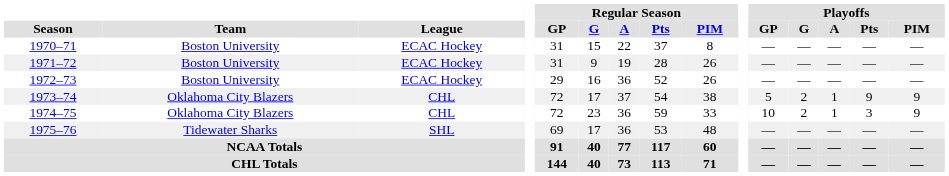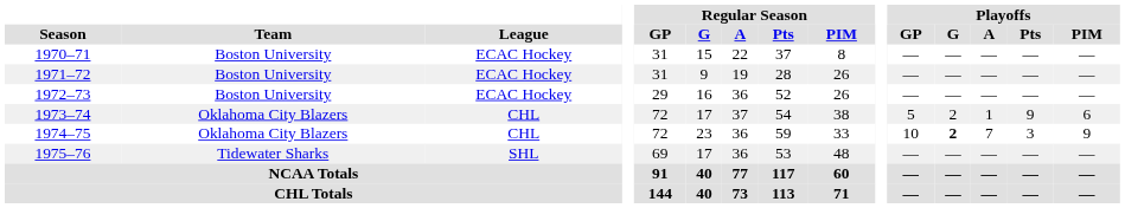1973–74 | Playoffs / PIM: 9 -> 6
1974–75 | Playoffs / G: normal -> bold
1974–75 | Playoffs / A: 1 -> 7
